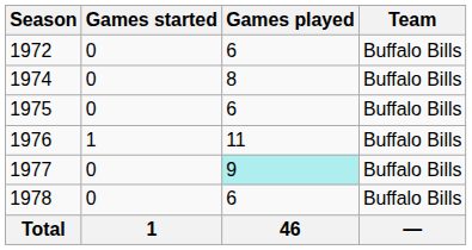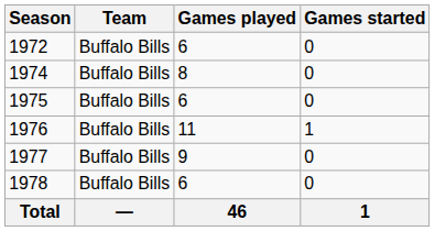columns swapped: Team <-> Games started
1977 | Games played: paleturquoise background -> no background
